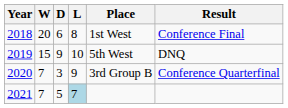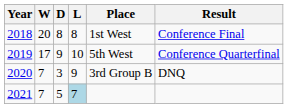2018 | D: 6 -> 8
2019 | W: 15 -> 17
2019 | Result: DNQ -> Conference Quarterfinal
2020 | Result: Conference Quarterfinal -> DNQ
